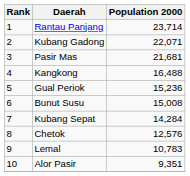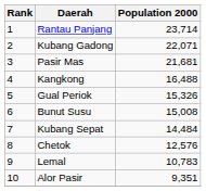Gual Periok | Population 2000: 15,236 -> 15,326
Kubang Sepat | Population 2000: 14,284 -> 14,484
